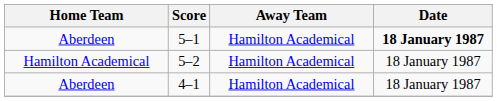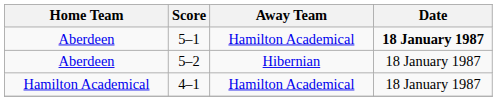5–2 | Home Team: Hamilton Academical -> Aberdeen
5–2 | Away Team: Hamilton Academical -> Hibernian
4–1 | Home Team: Aberdeen -> Hamilton Academical
